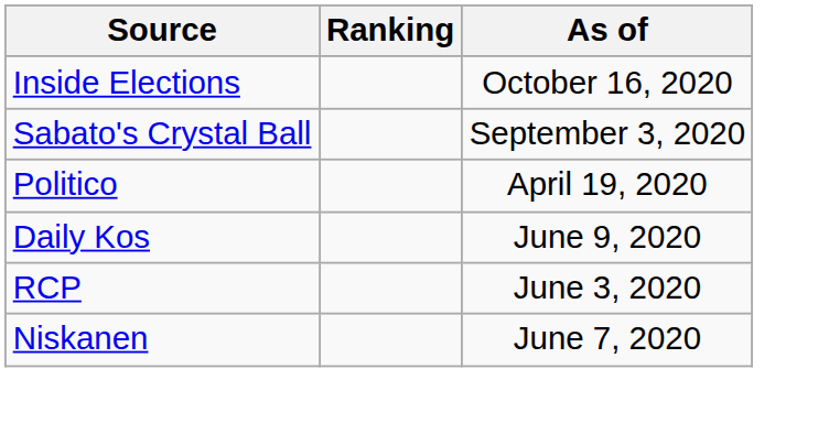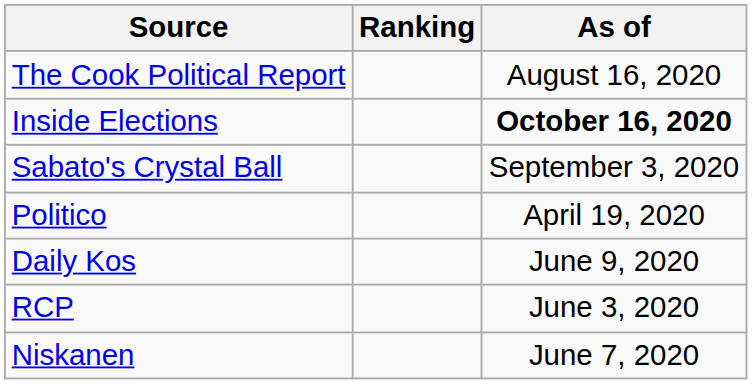+ row: The Cook Political Report | August 16, 2020
Inside Elections | As of: normal -> bold
